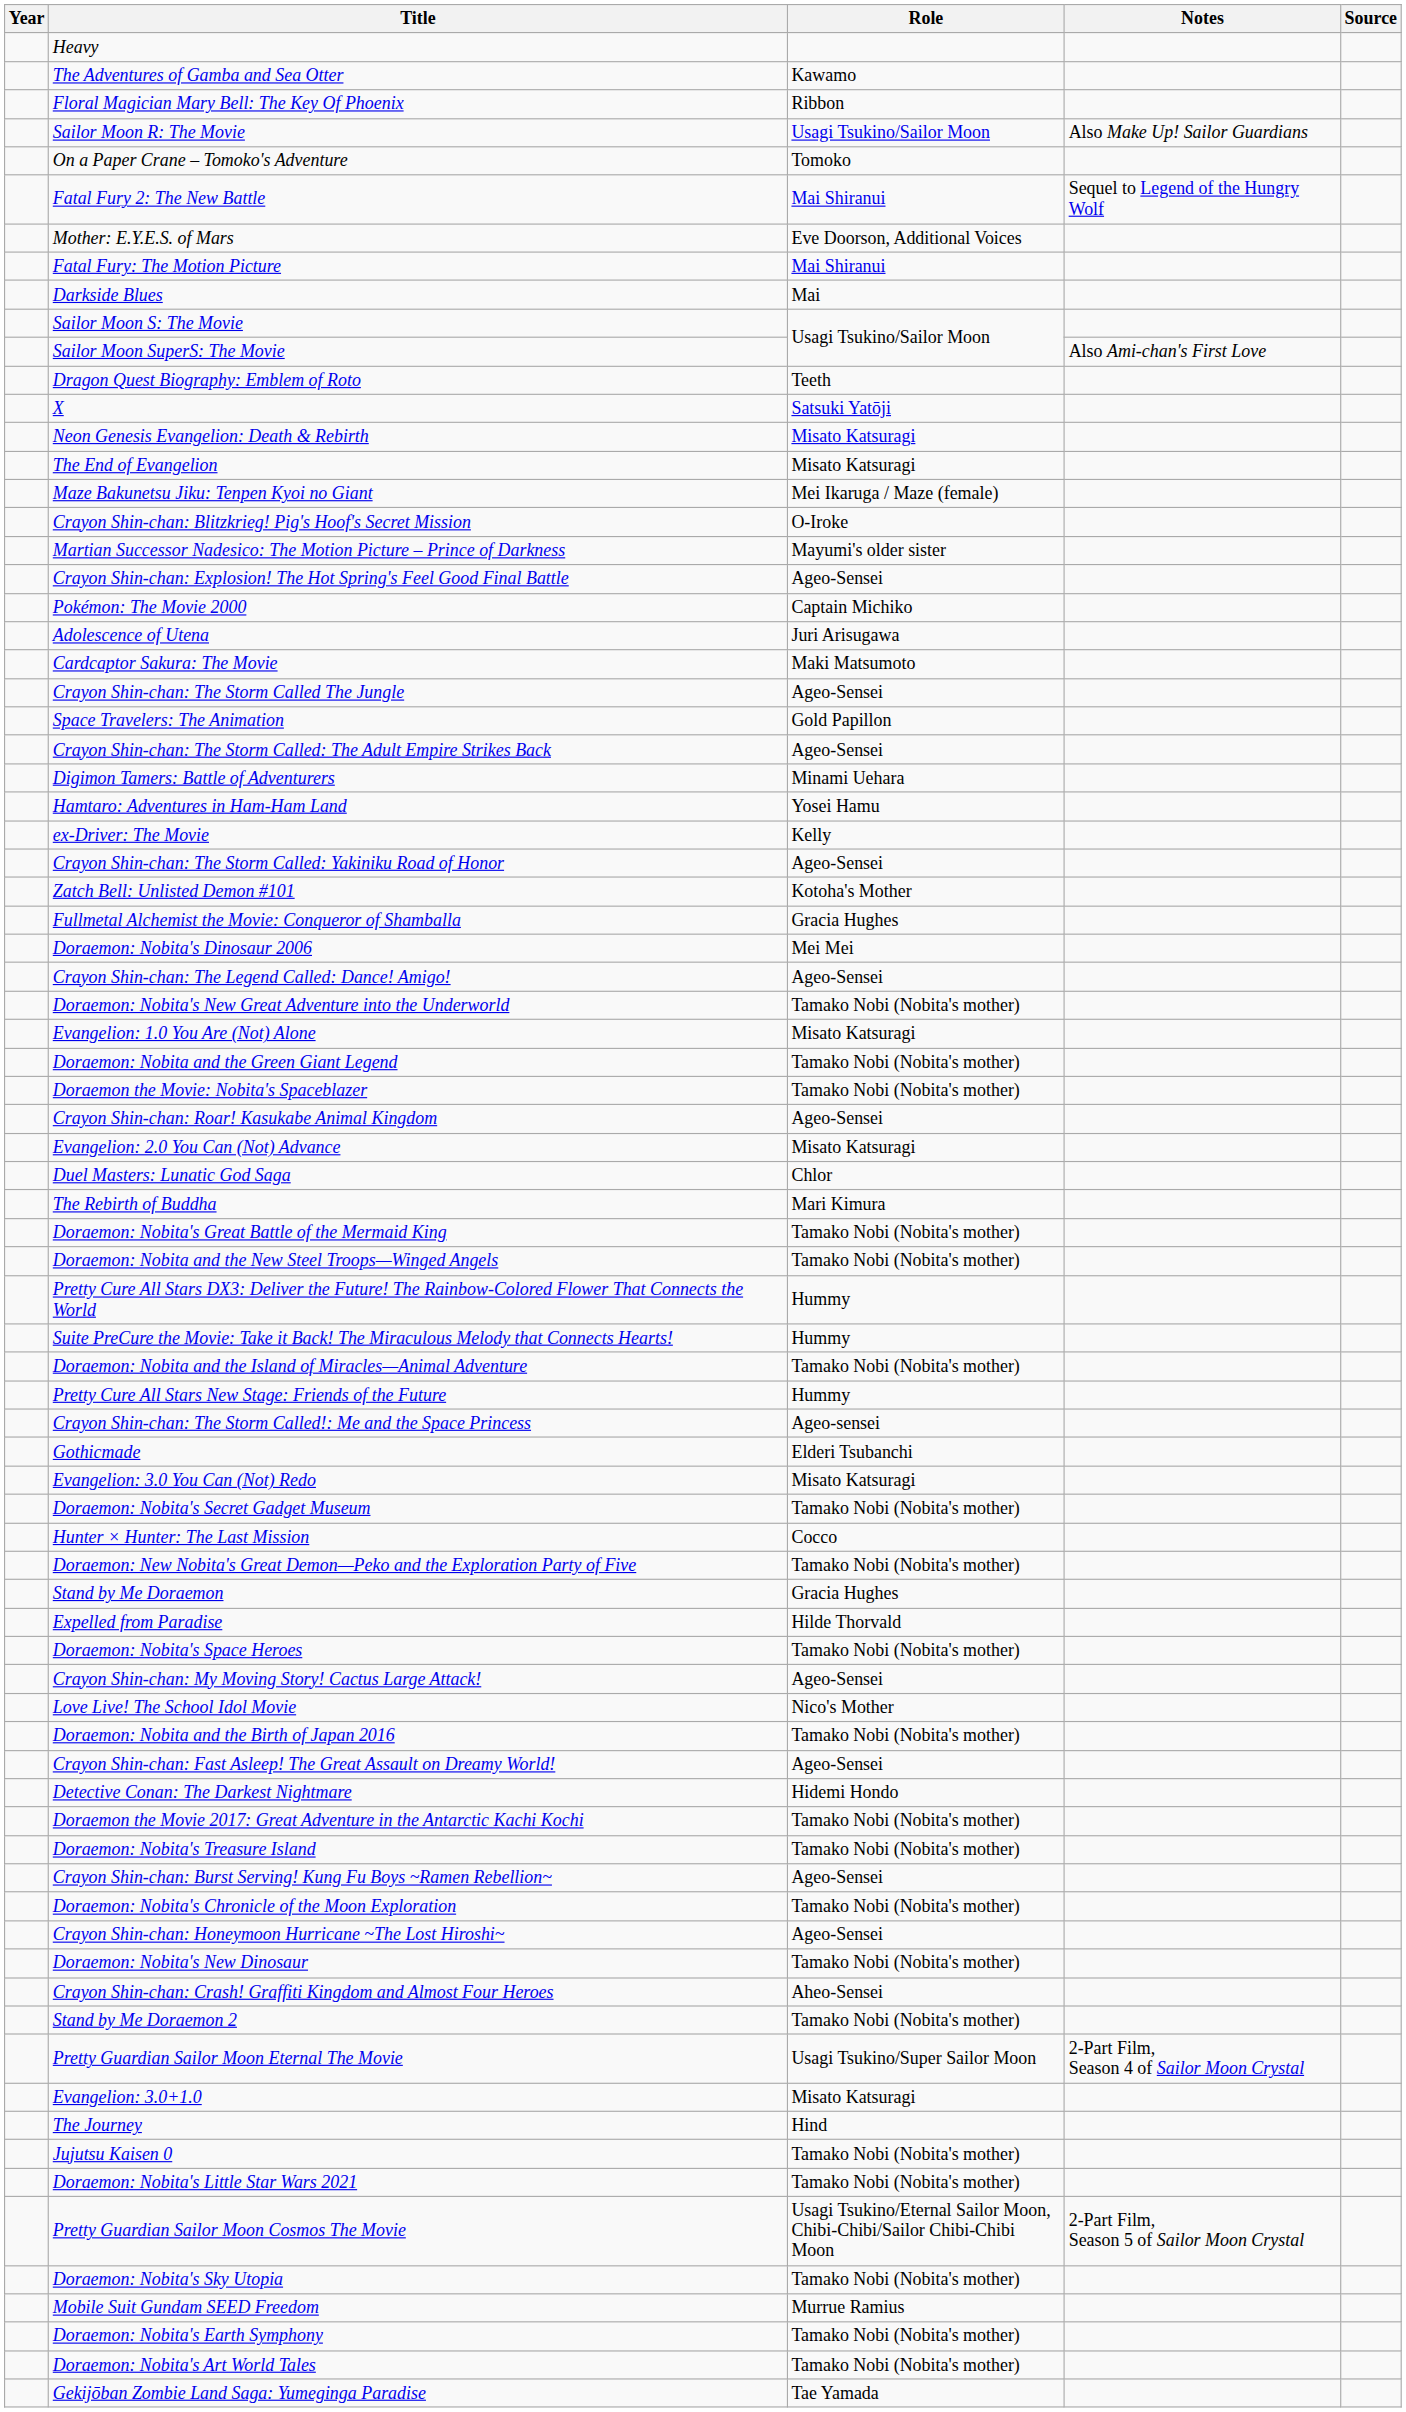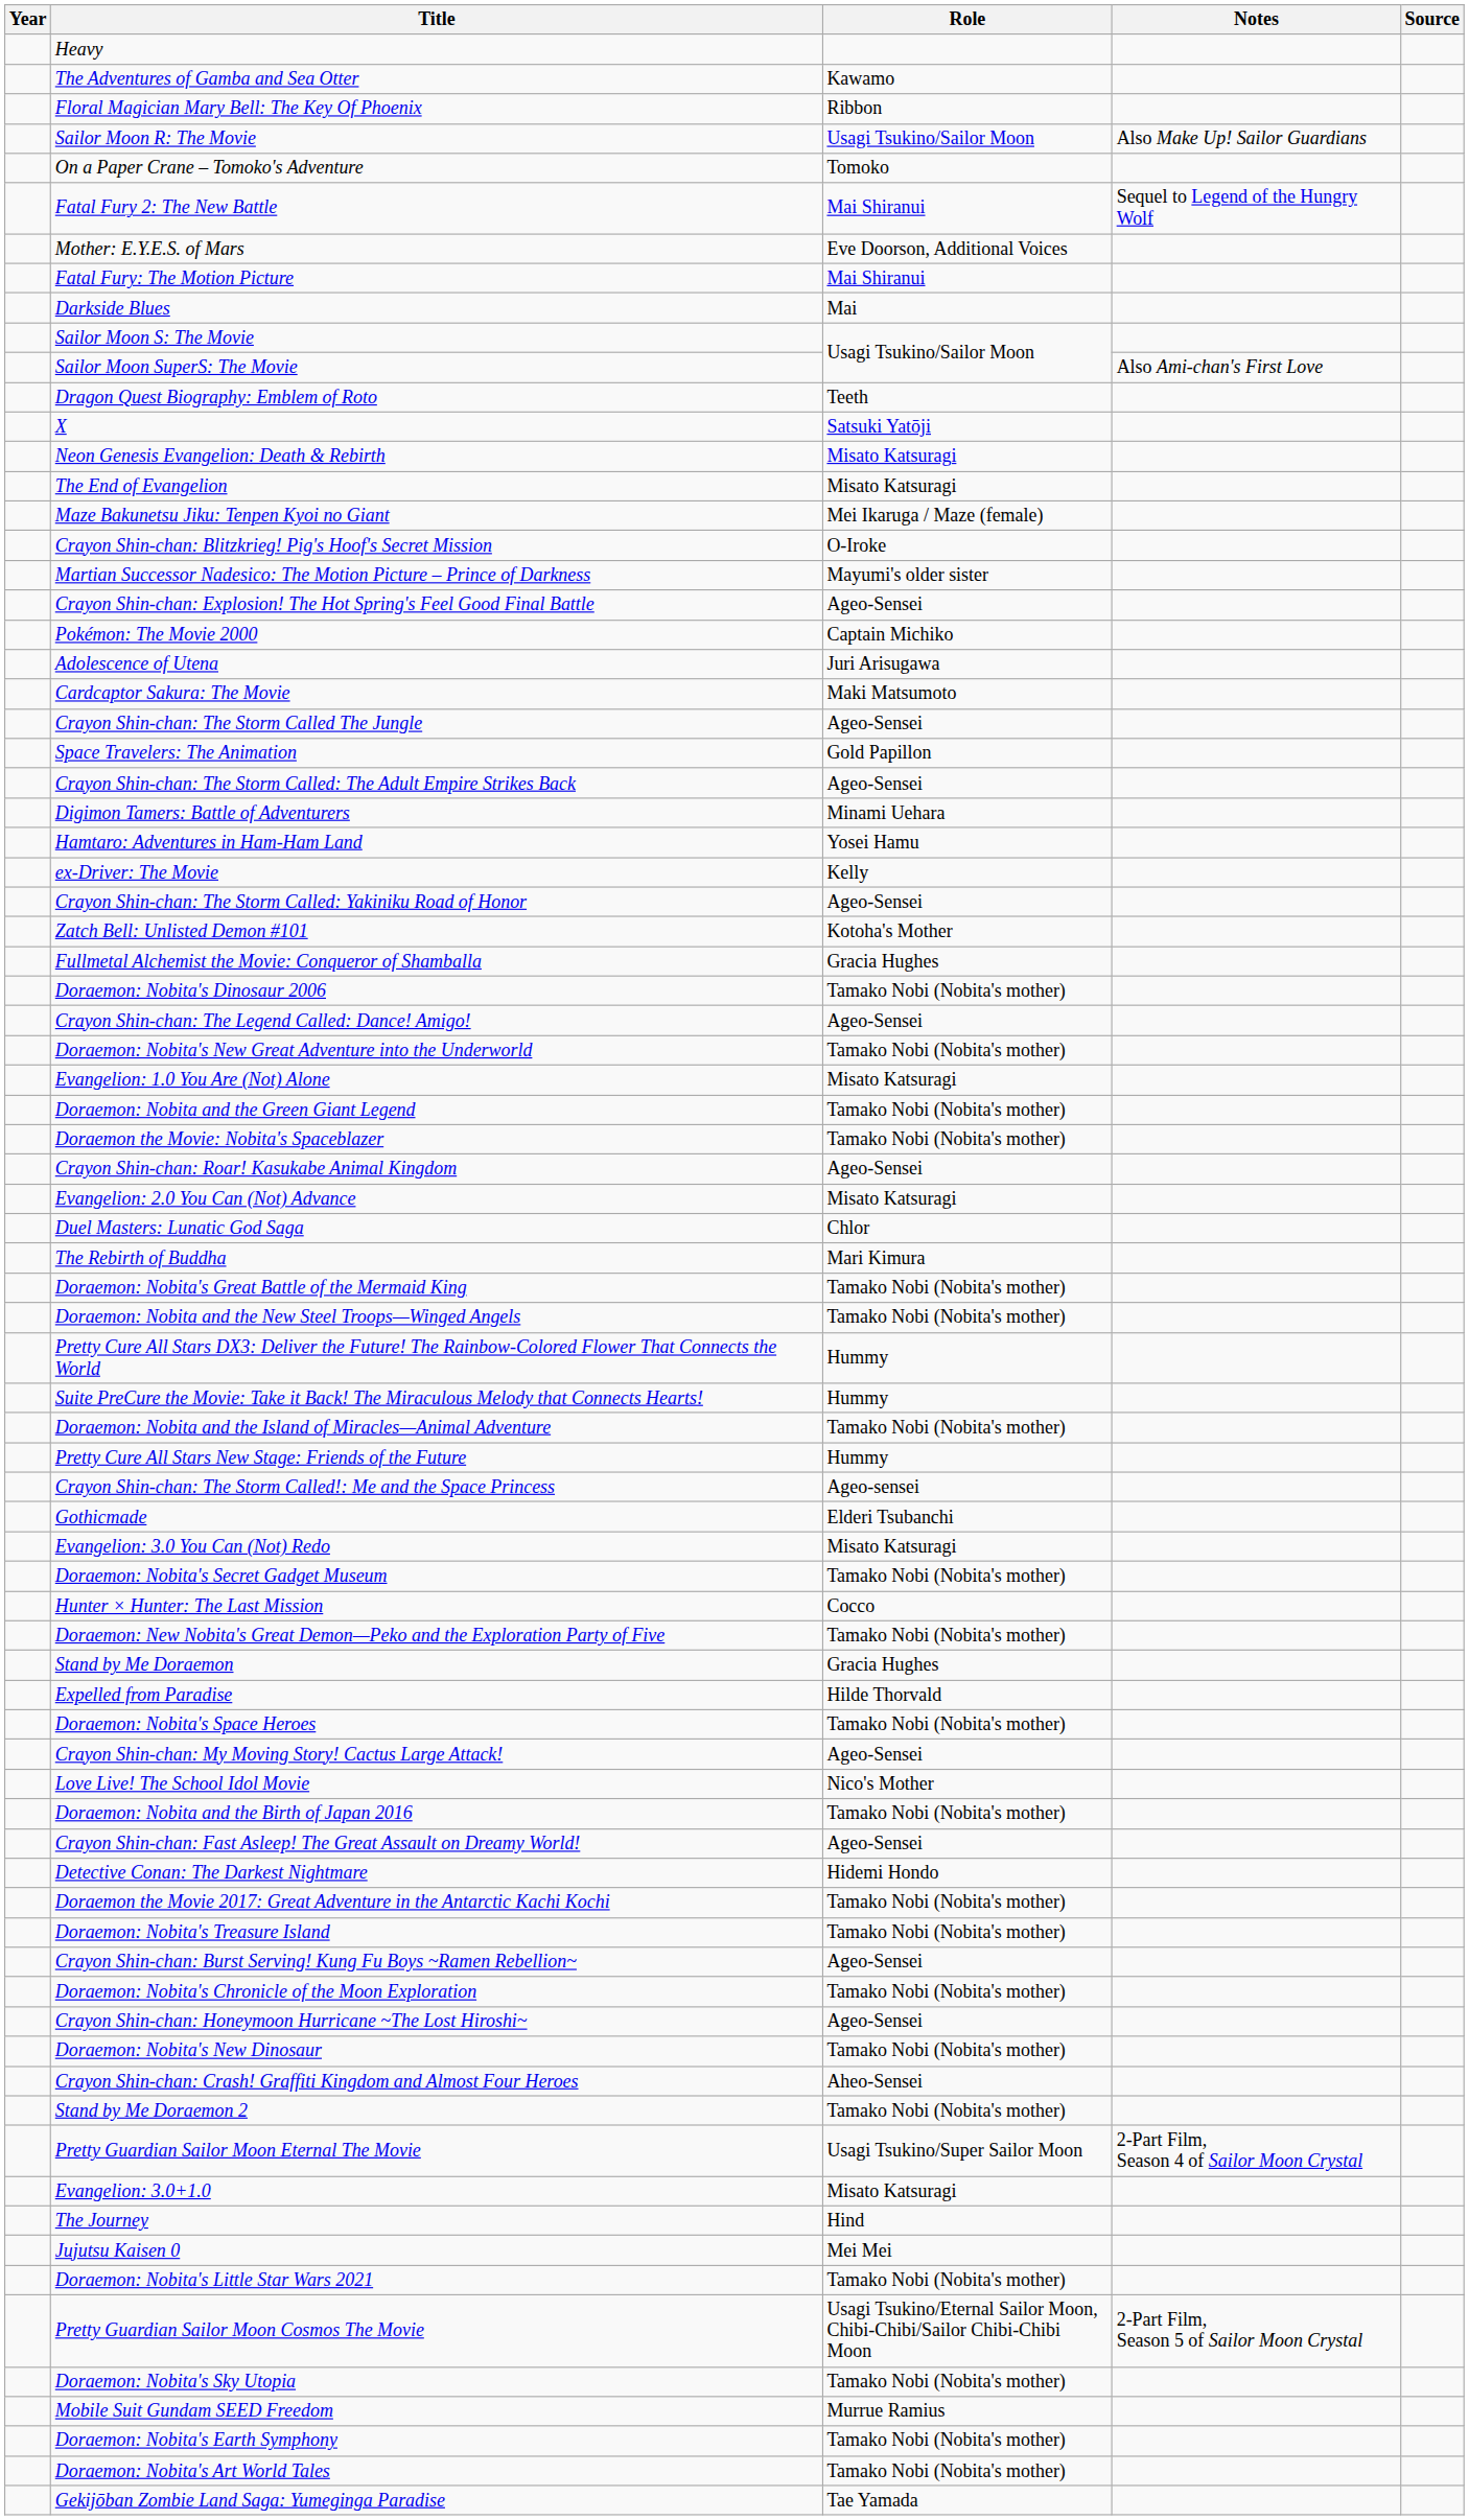Doraemon: Nobita's Dinosaur 2006 | Role: Mei Mei -> Tamako Nobi (Nobita's mother)
Jujutsu Kaisen 0 | Role: Tamako Nobi (Nobita's mother) -> Mei Mei
